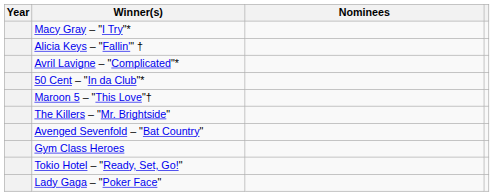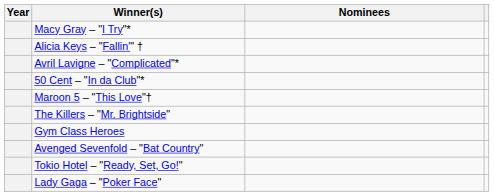rows swapped: Avenged Sevenfold – "Bat Country" <-> Gym Class Heroes
